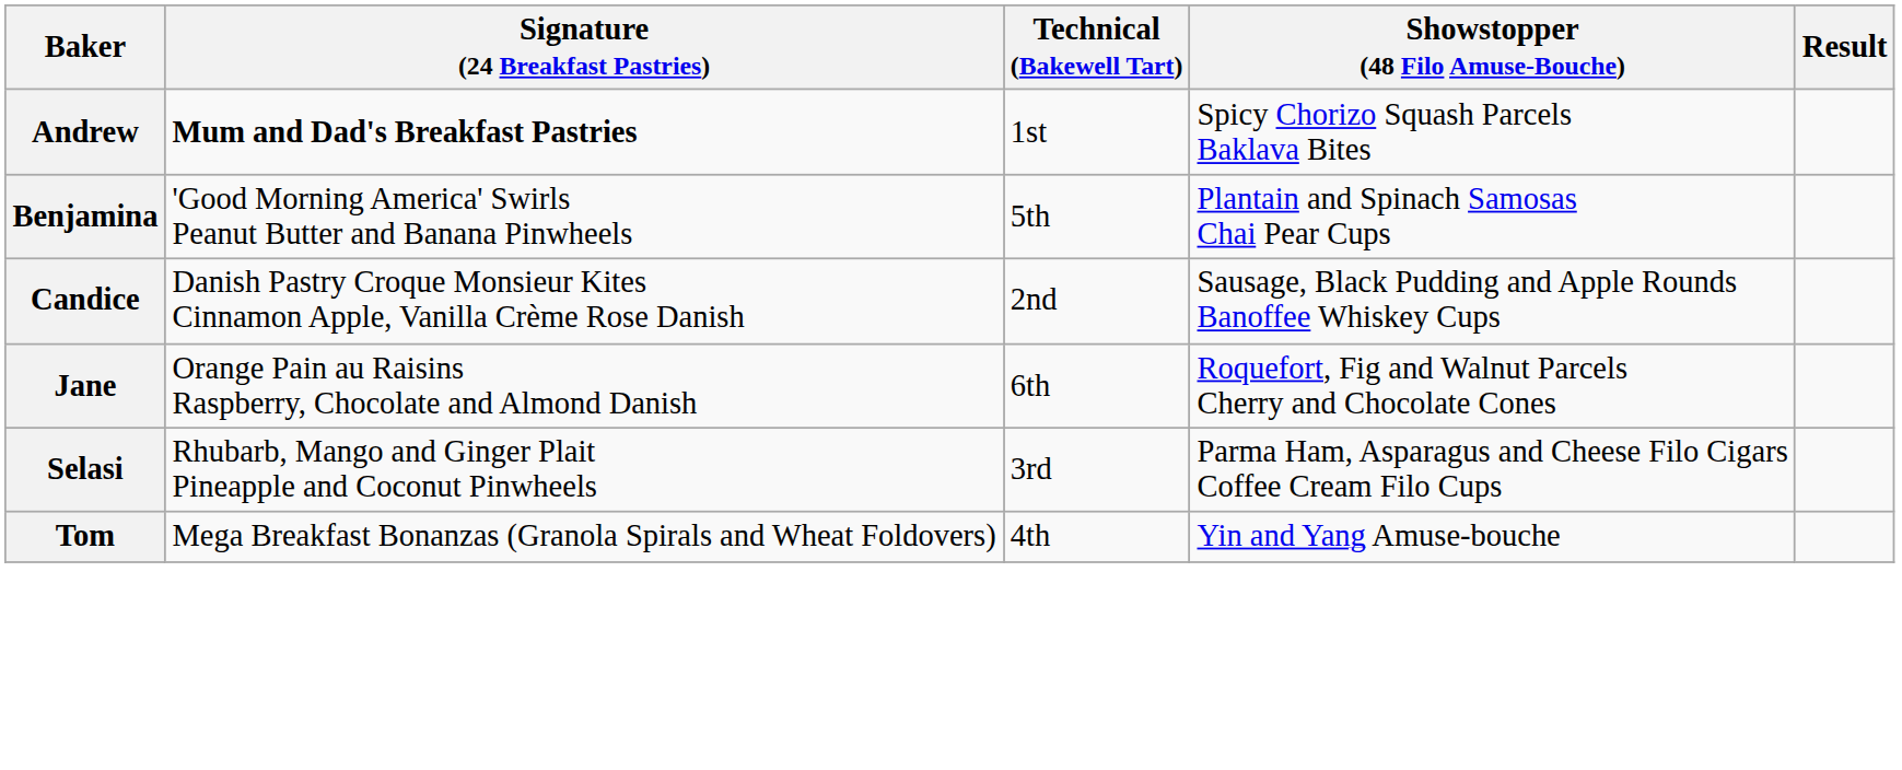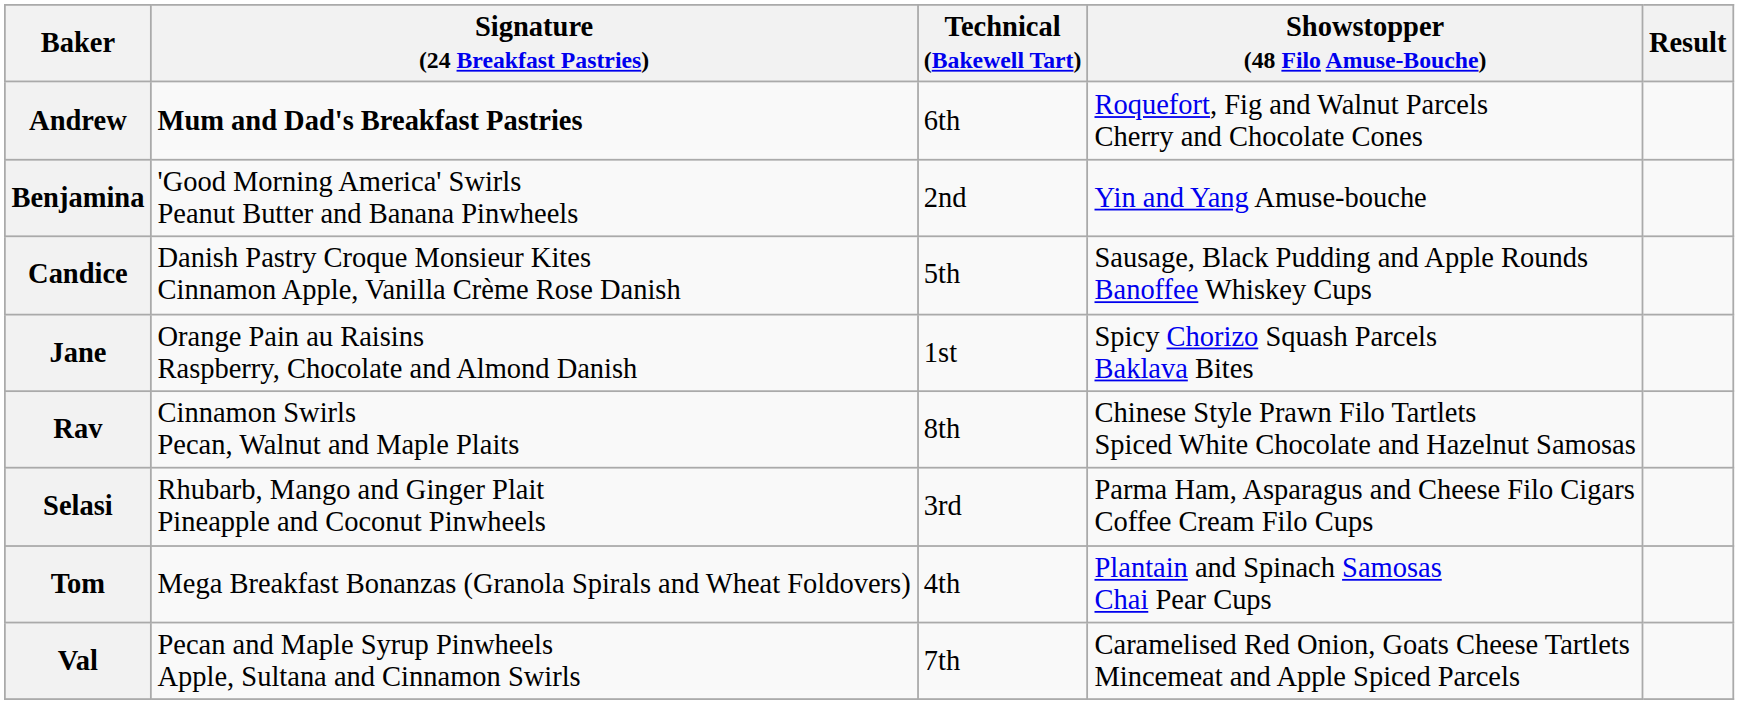Andrew | Technical (Bakewell Tart): 1st -> 6th
Andrew | Showstopper (48 Filo Amuse-Bouche): Spicy Chorizo Squash Parcels Baklava Bites -> Roquefort, Fig and Walnut Parcels Cherry and Chocolate Cones
Benjamina | Technical (Bakewell Tart): 5th -> 2nd
Benjamina | Showstopper (48 Filo Amuse-Bouche): Plantain and Spinach Samosas Chai Pear Cups -> Yin and Yang Amuse-bouche
Candice | Technical (Bakewell Tart): 2nd -> 5th
Jane | Technical (Bakewell Tart): 6th -> 1st
Jane | Showstopper (48 Filo Amuse-Bouche): Roquefort, Fig and Walnut Parcels Cherry and Chocolate Cones -> Spicy Chorizo Squash Parcels Baklava Bites
+ row: Rav | Cinnamon Swirls Pecan, Walnut and Maple Plaits | 8th | Chinese Style Prawn Filo Tartlets Spiced White Chocolate and Hazelnut Samosas
Tom | Showstopper (48 Filo Amuse-Bouche): Yin and Yang Amuse-bouche -> Plantain and Spinach Samosas Chai Pear Cups
+ row: Val | Pecan and Maple Syrup Pinwheels Apple, Sultana and Cinnamon Swirls | 7th | Caramelised Red Onion, Goats Cheese Tartlets Mincemeat and Apple Spiced Parcels
